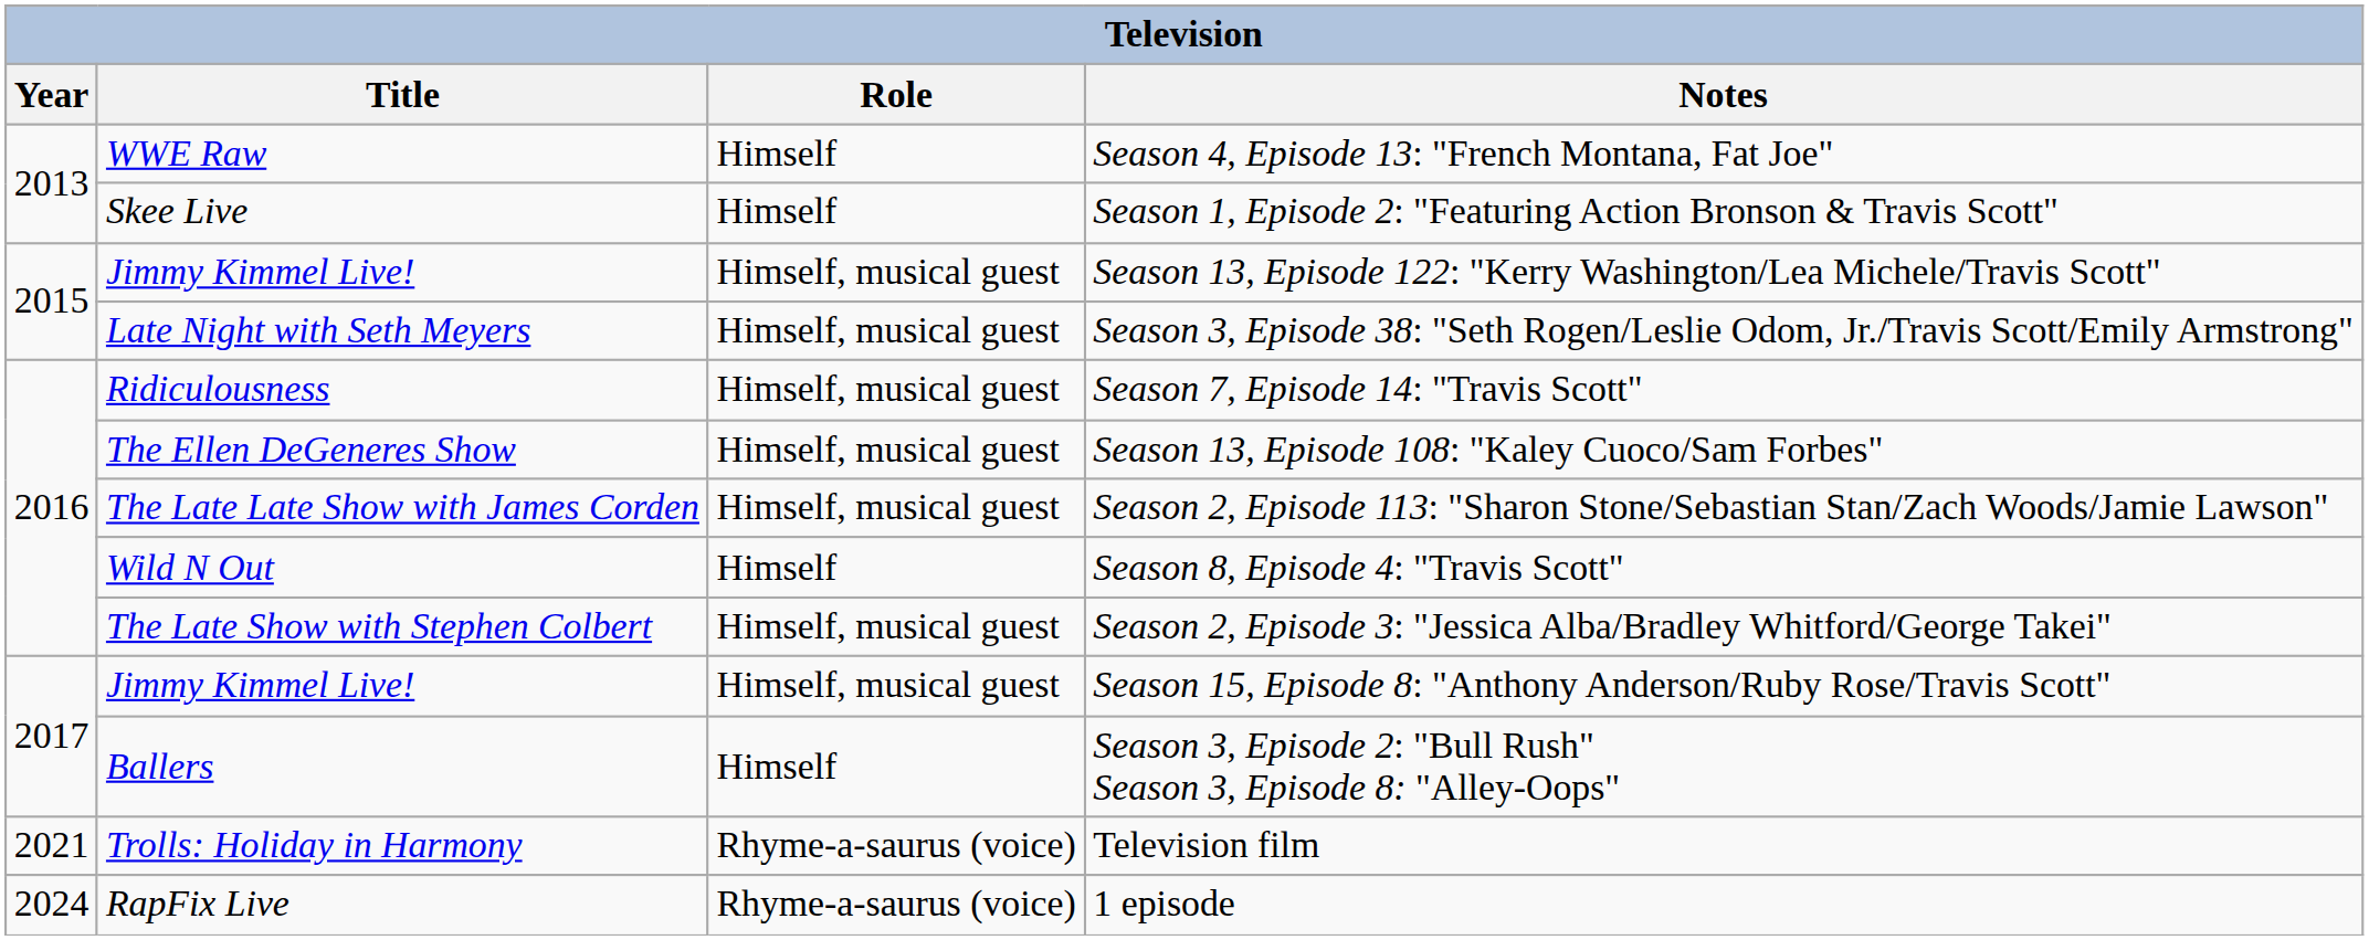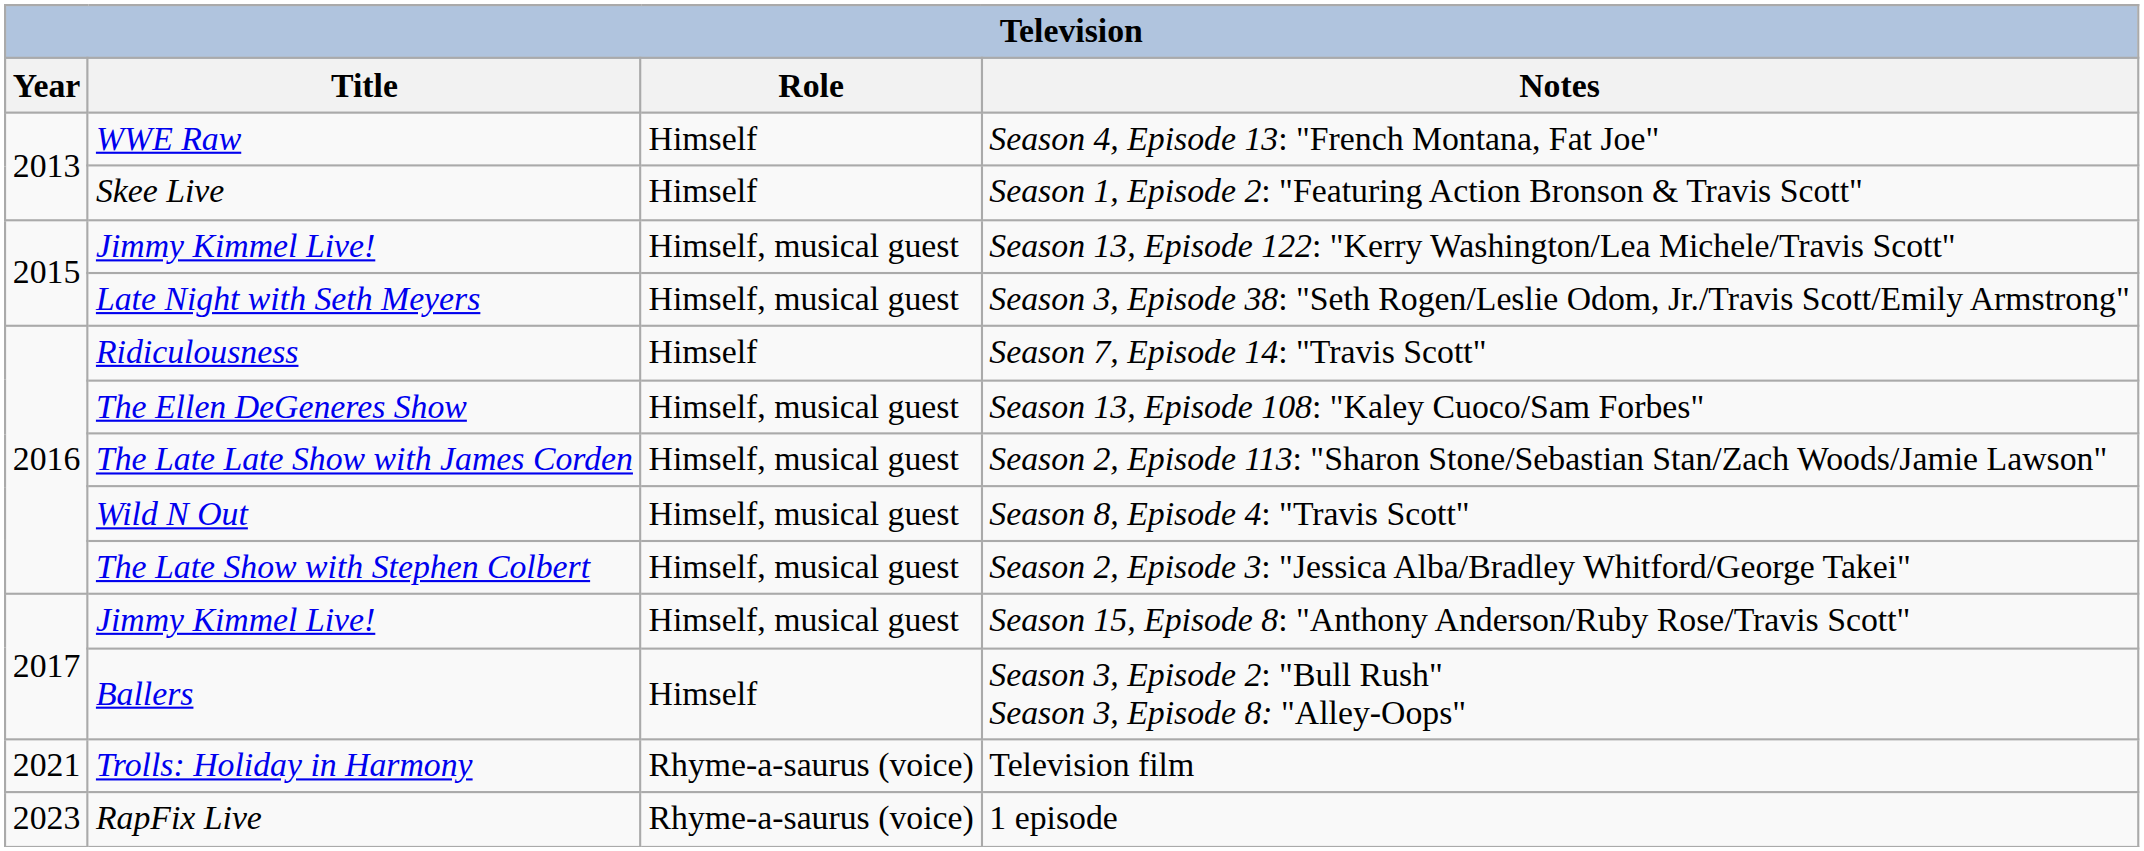Season 7, Episode 14: "Travis Scott" | Role: Himself, musical guest -> Himself
Season 8, Episode 4: "Travis Scott" | Role: Himself -> Himself, musical guest
1 episode | Year: 2024 -> 2023
